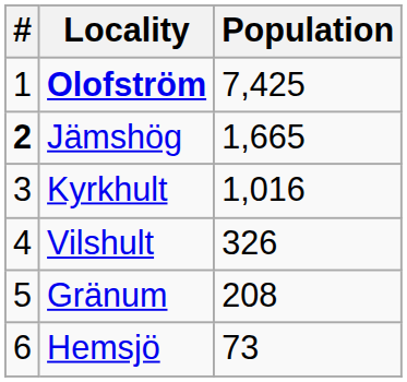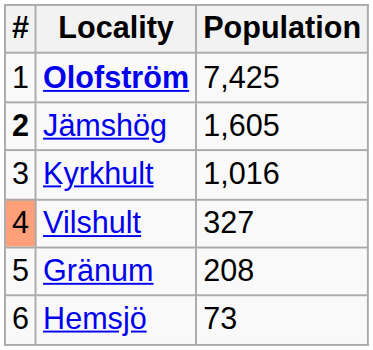Jämshög | Population: 1,665 -> 1,605
Vilshult | #: no background -> lightsalmon background
Vilshult | Population: 326 -> 327
